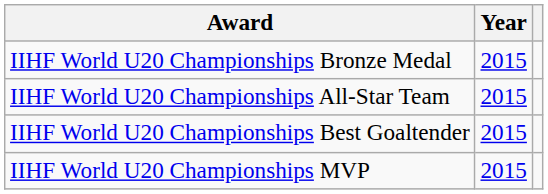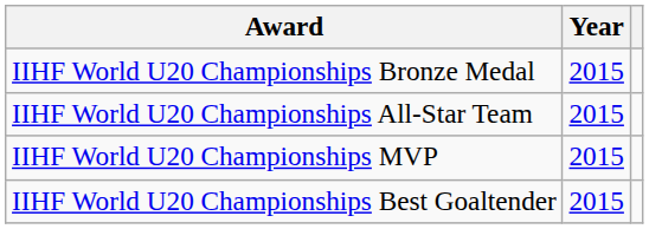rows swapped: IIHF World U20 Championships Best Goaltender <-> IIHF World U20 Championships MVP
